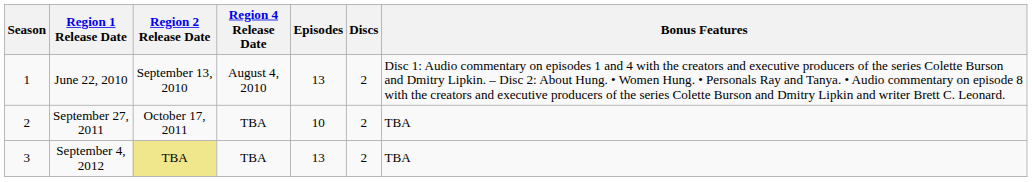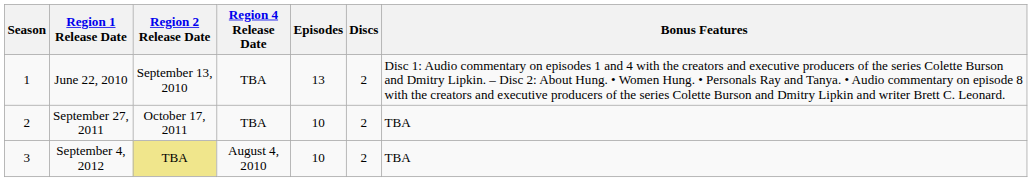June 22, 2010 | Region 4 Release Date: August 4, 2010 -> TBA
September 4, 2012 | Region 4 Release Date: TBA -> August 4, 2010
September 4, 2012 | Episodes: 13 -> 10
